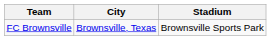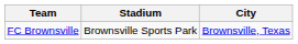columns swapped: City <-> Stadium
